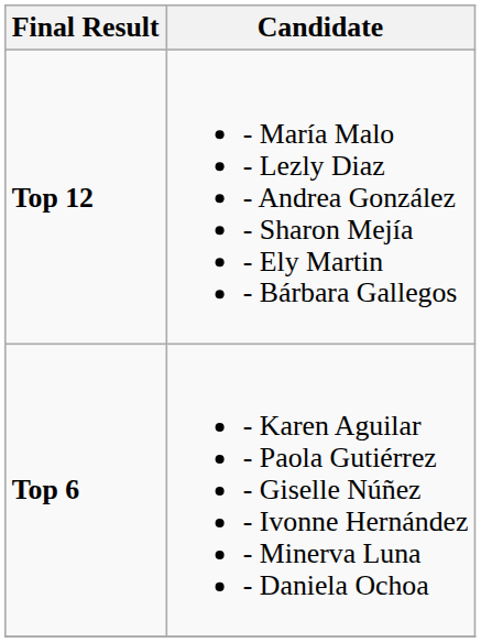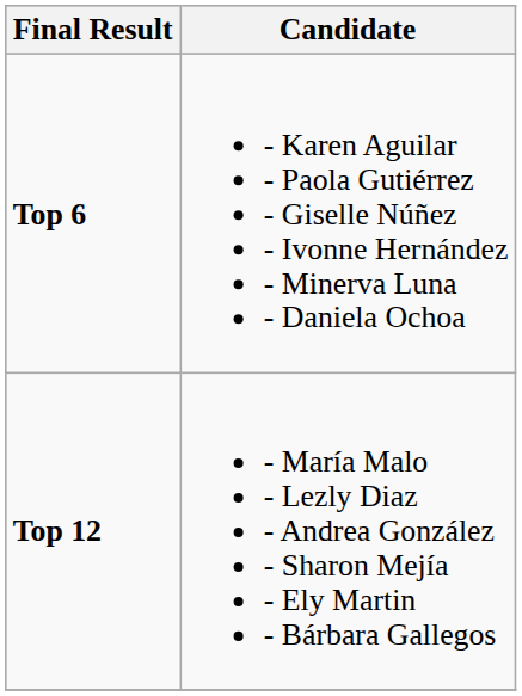rows swapped: Top 6 <-> Top 12
